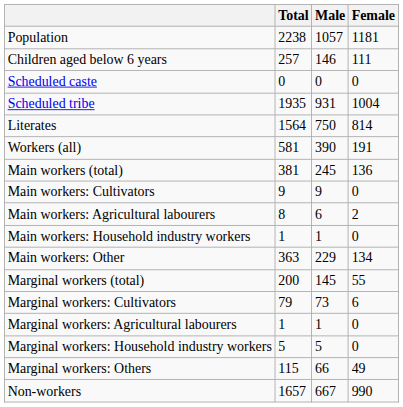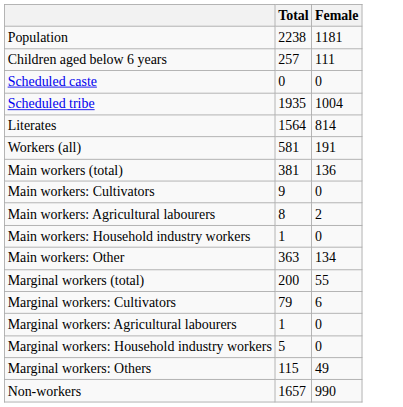- column: Male | 1057 | 146 | 0 | 931 | 750 | 390 | 245 | 9 | 6 | 1 | 229 | 145 | 73 | 1 | 5 | 66 | 667
